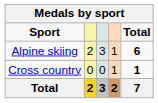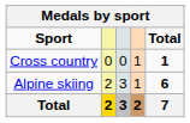rows swapped: Alpine skiing <-> Cross country
